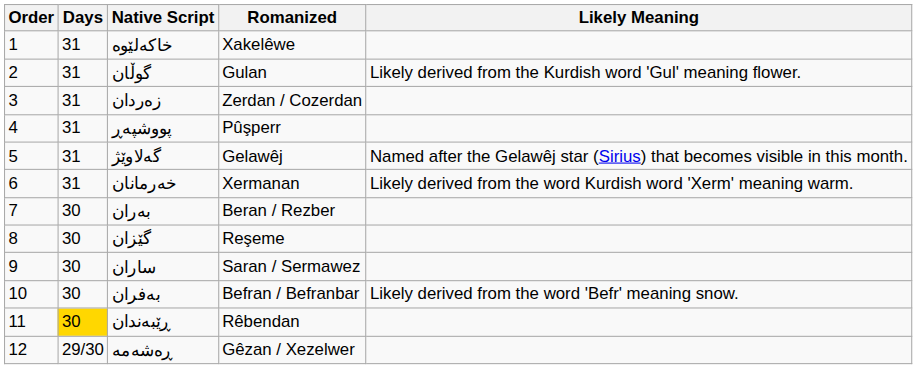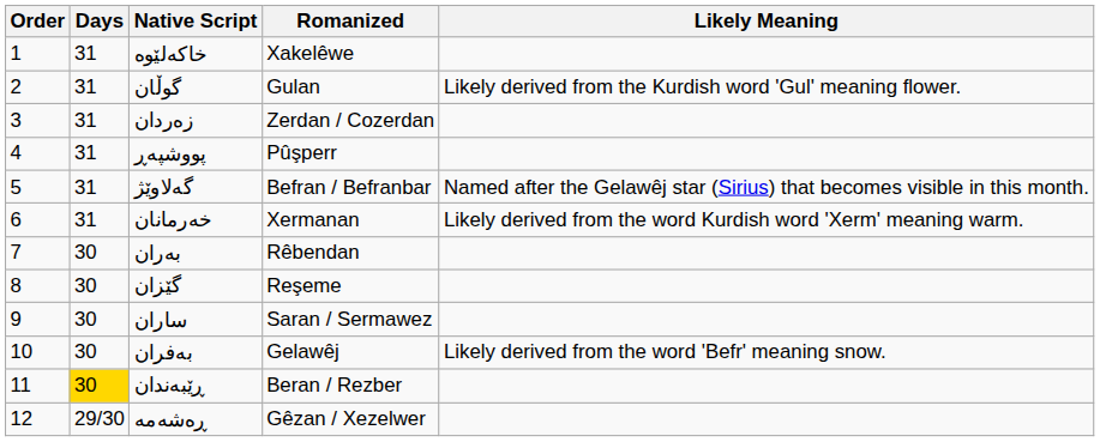گەلاوێژ | Romanized: Gelawêj -> Befran / Befranbar
بەران | Romanized: Beran / Rezber -> Rêbendan
بەفران | Romanized: Befran / Befranbar -> Gelawêj
ڕێبەندان | Romanized: Rêbendan -> Beran / Rezber
